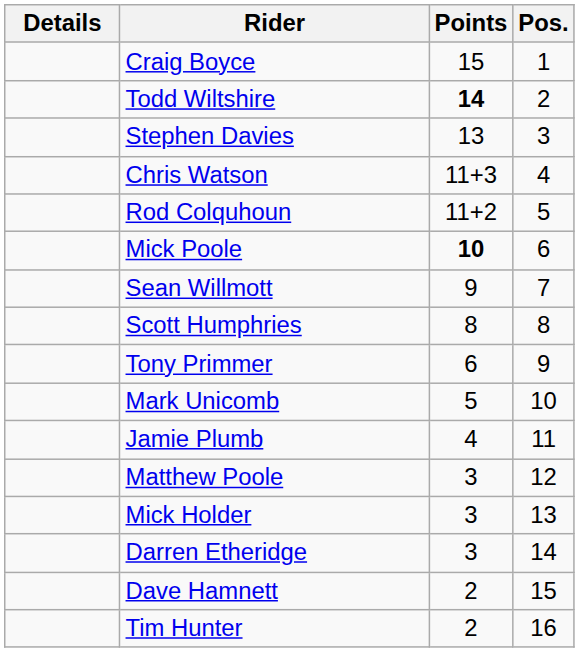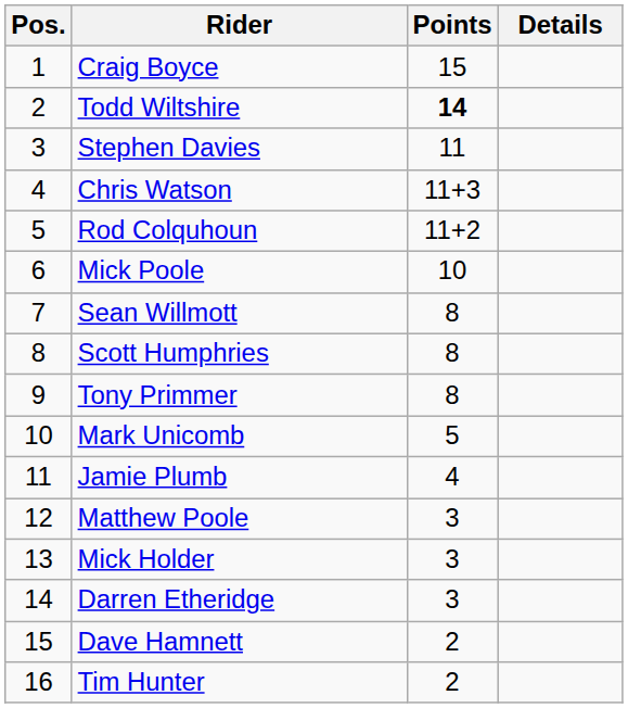columns swapped: Pos. <-> Details
Stephen Davies | Points: 13 -> 11
Mick Poole | Points: bold -> normal
Sean Willmott | Points: 9 -> 8
Tony Primmer | Points: 6 -> 8
